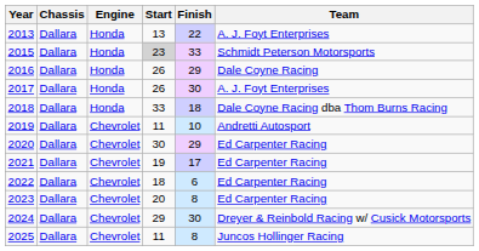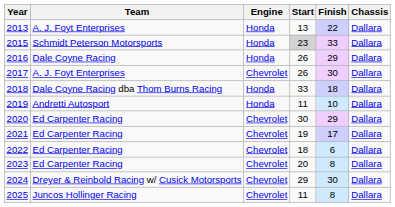columns swapped: Chassis <-> Team
2017 | Engine: Honda -> Chevrolet
2019 | Engine: Chevrolet -> Honda
